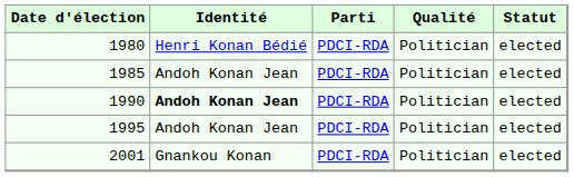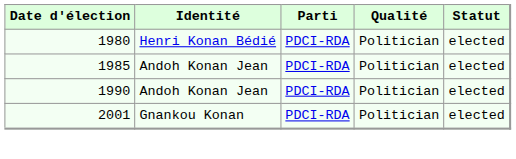1990 | Identité: bold -> normal
- row: 1995 | Andoh Konan Jean | PDCI-RDA | Politician | elected
